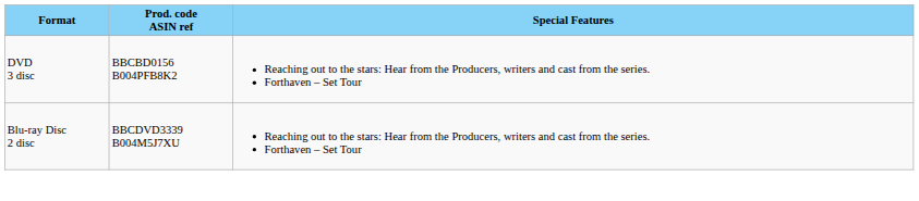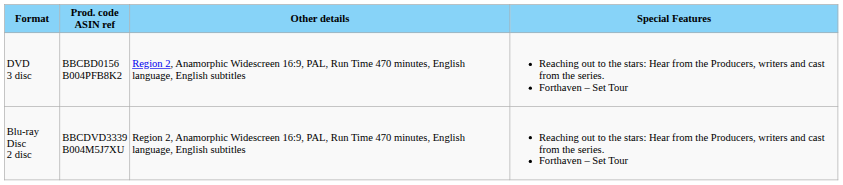+ column: Other details | Region 2, Anamorphic Widescreen 16:9, PAL, Run Time 470 minutes, English language, English subtitles | Region 2, Anamorphic Widescreen 16:9, PAL, Run Time 470 minutes, English language, English subtitles
